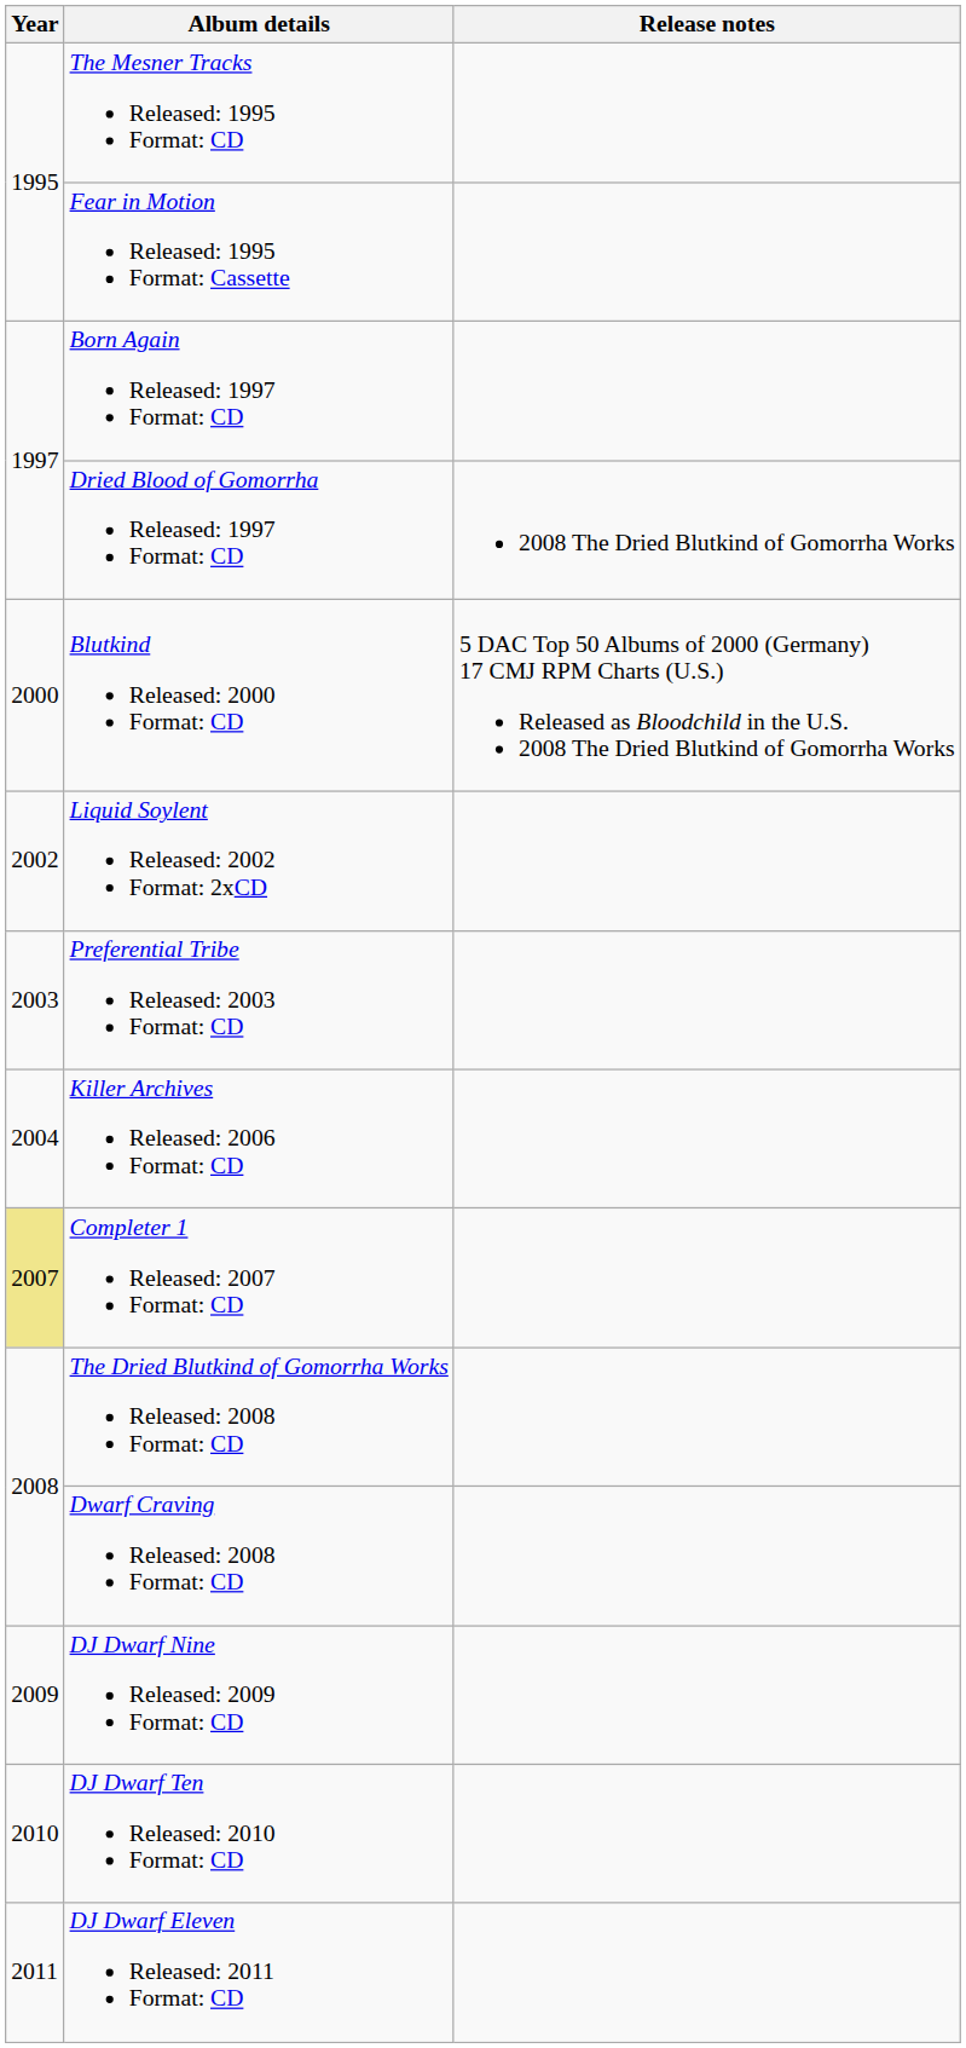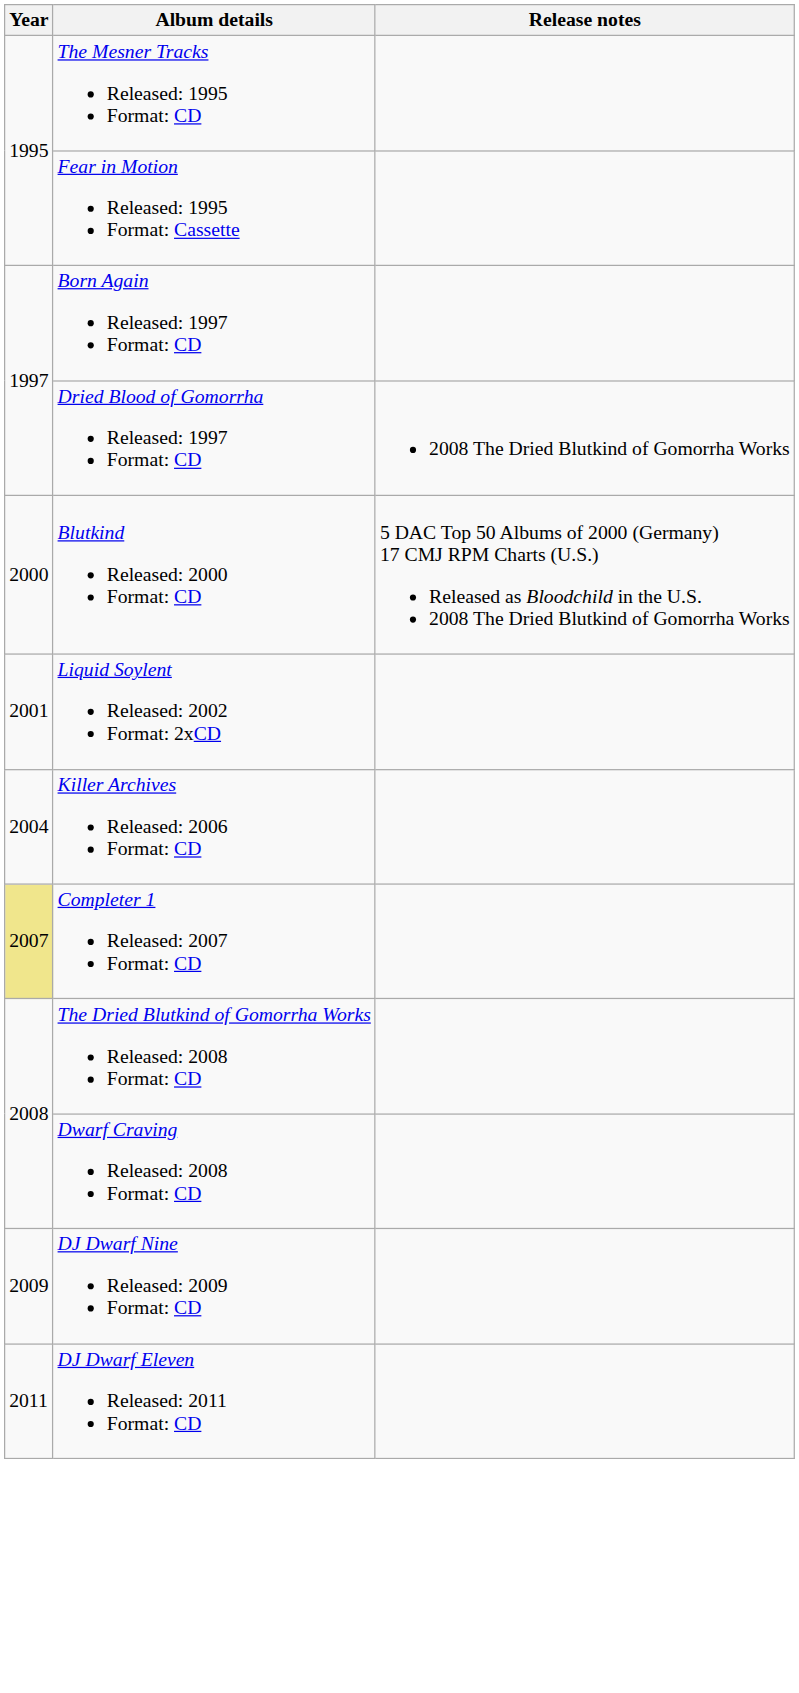Liquid Soylent Released: 2002 Format: 2xCD | Year: 2002 -> 2001
- row: 2003 | Preferential Tribe Released: 2003 Format: CD
- row: 2010 | DJ Dwarf Ten Released: 2010 Format: CD
